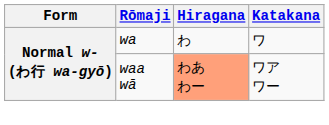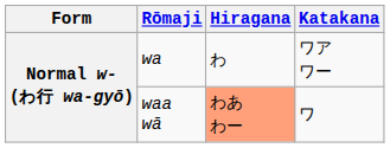wa | Katakana: ワ -> ワア ワー
waa wā | Katakana: ワア ワー -> ワ
